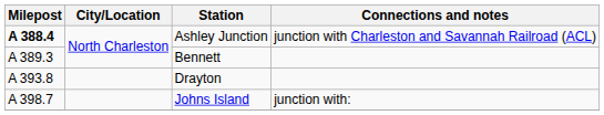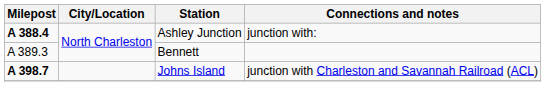Ashley Junction | Connections and notes: junction with Charleston and Savannah Railroad (ACL) -> junction with:
- row: A 393.8 | Drayton
Johns Island | Milepost: normal -> bold
Johns Island | Connections and notes: junction with: -> junction with Charleston and Savannah Railroad (ACL)
